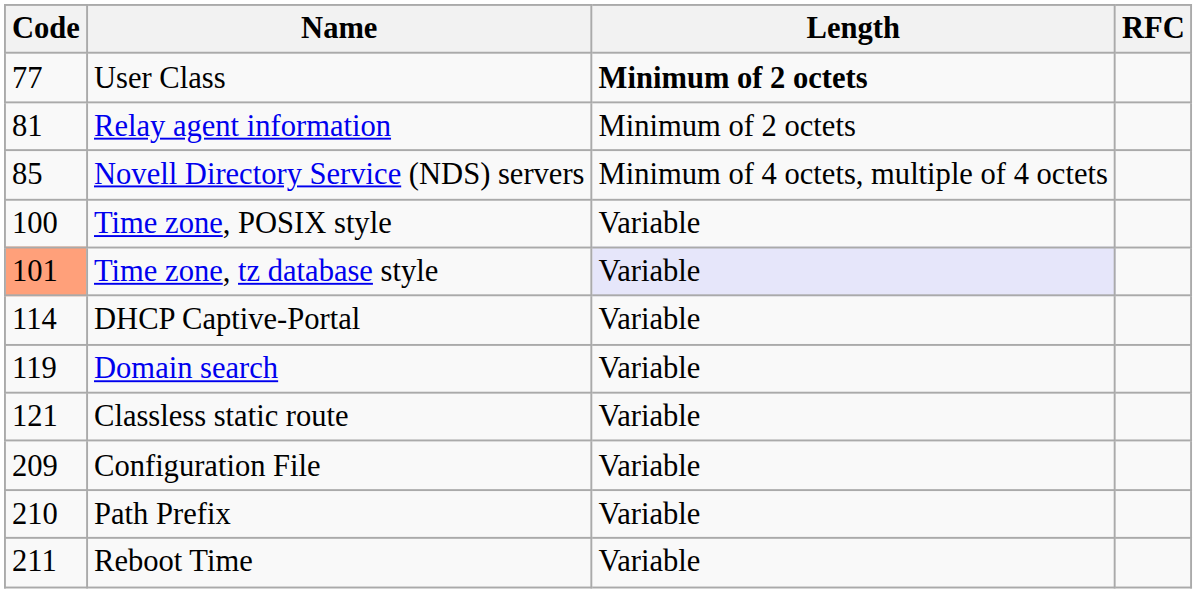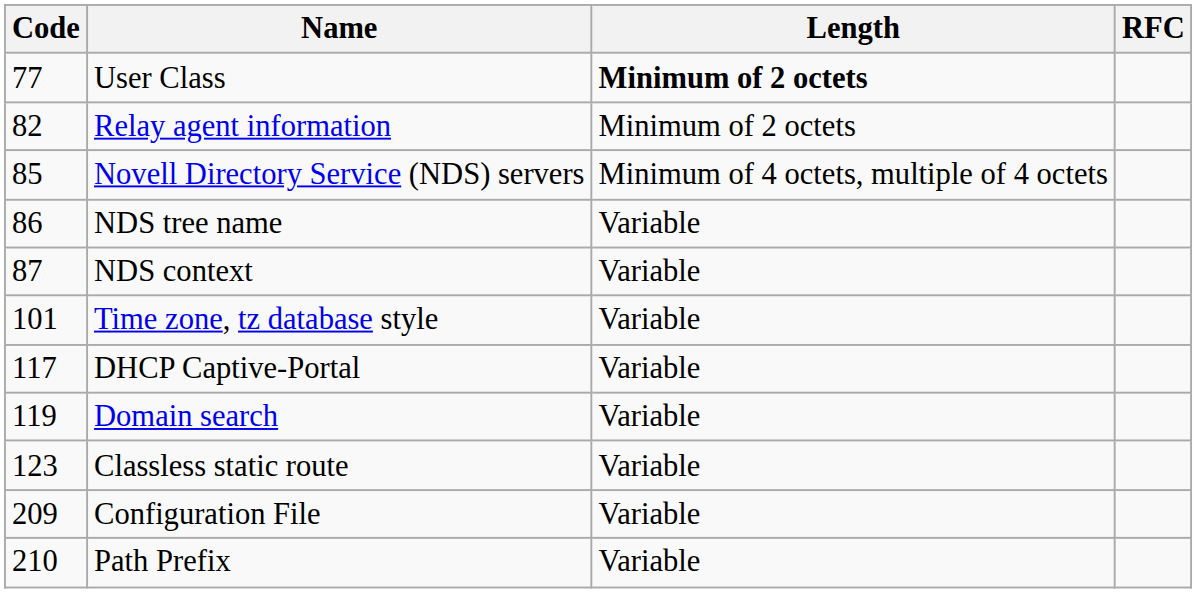Relay agent information | Code: 81 -> 82
+ row: 86 | NDS tree name | Variable
+ row: 87 | NDS context | Variable
- row: 100 | Time zone, POSIX style | Variable
Time zone, tz database style | Code: lightsalmon background -> no background
Time zone, tz database style | Length: lavender background -> no background
DHCP Captive-Portal | Code: 114 -> 117
Classless static route | Code: 121 -> 123
- row: 211 | Reboot Time | Variable
